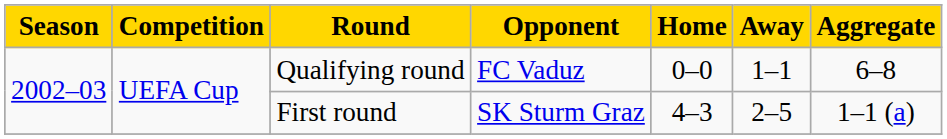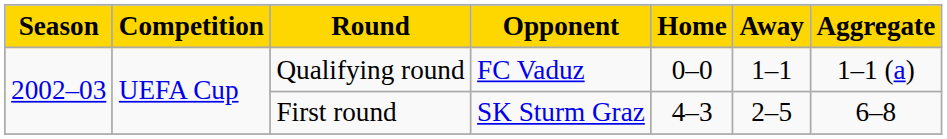Qualifying round | Aggregate: 6–8 -> 1–1 (a)
First round | Aggregate: 1–1 (a) -> 6–8
